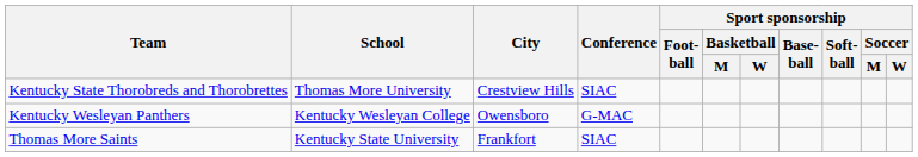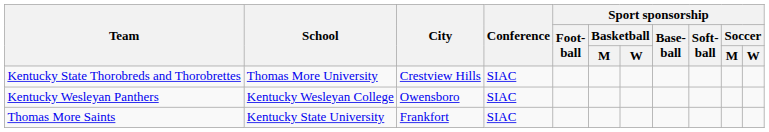Kentucky Wesleyan Panthers | Conference: G-MAC -> SIAC
